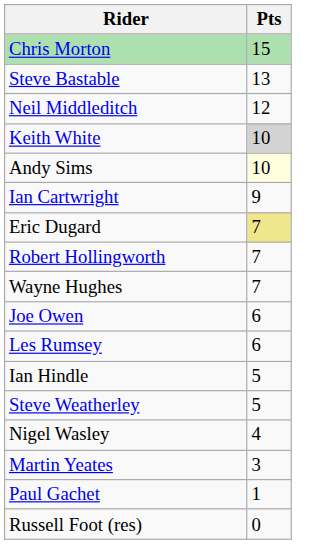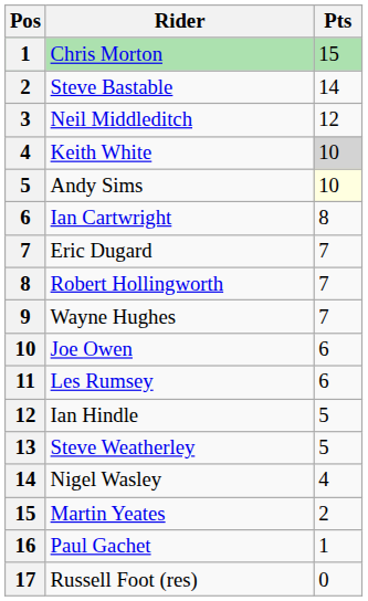+ column: Pos | 1 | 2 | 3 | 4 | 5 | 6 | 7 | 8 | 9 | 10 | 11 | 12 | 13 | 14 | 15 | 16 | 17
Steve Bastable | Pts: 13 -> 14
Ian Cartwright | Pts: 9 -> 8
Eric Dugard | Pts: khaki background -> no background
Martin Yeates | Pts: 3 -> 2
